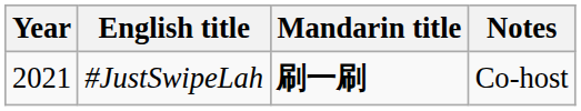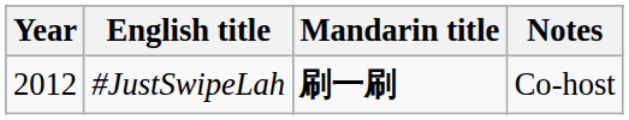#JustSwipeLah | Year: 2021 -> 2012
